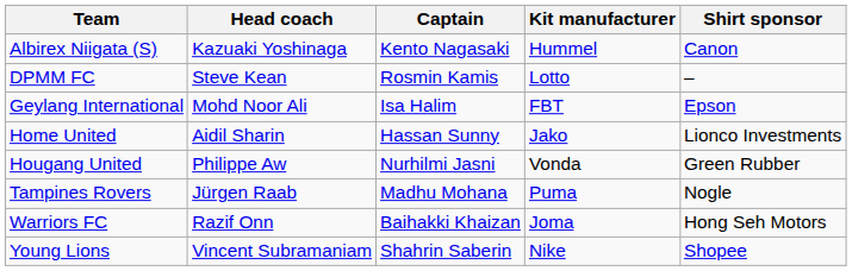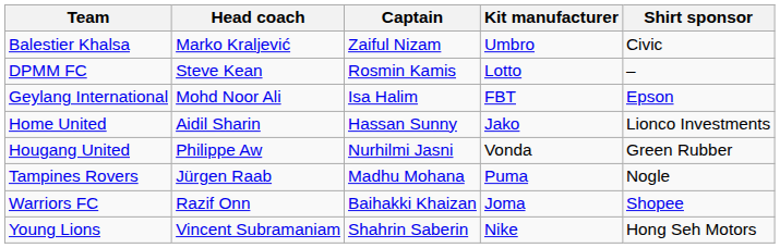- row: Albirex Niigata (S) | Kazuaki Yoshinaga | Kento Nagasaki | Hummel | Canon
+ row: Balestier Khalsa | Marko Kraljević | Zaiful Nizam | Umbro | Civic
Warriors FC | Shirt sponsor: Hong Seh Motors -> Shopee
Young Lions | Shirt sponsor: Shopee -> Hong Seh Motors
